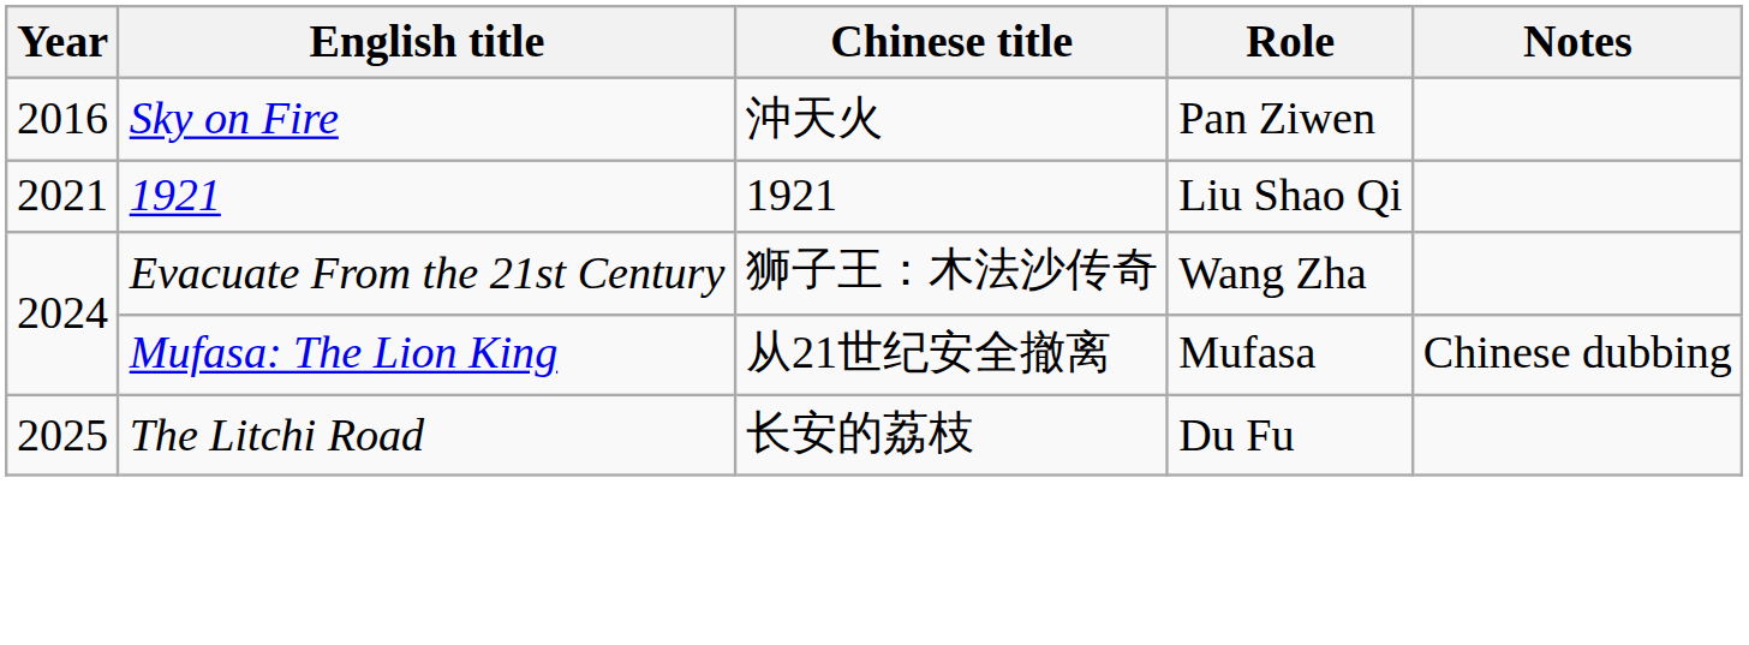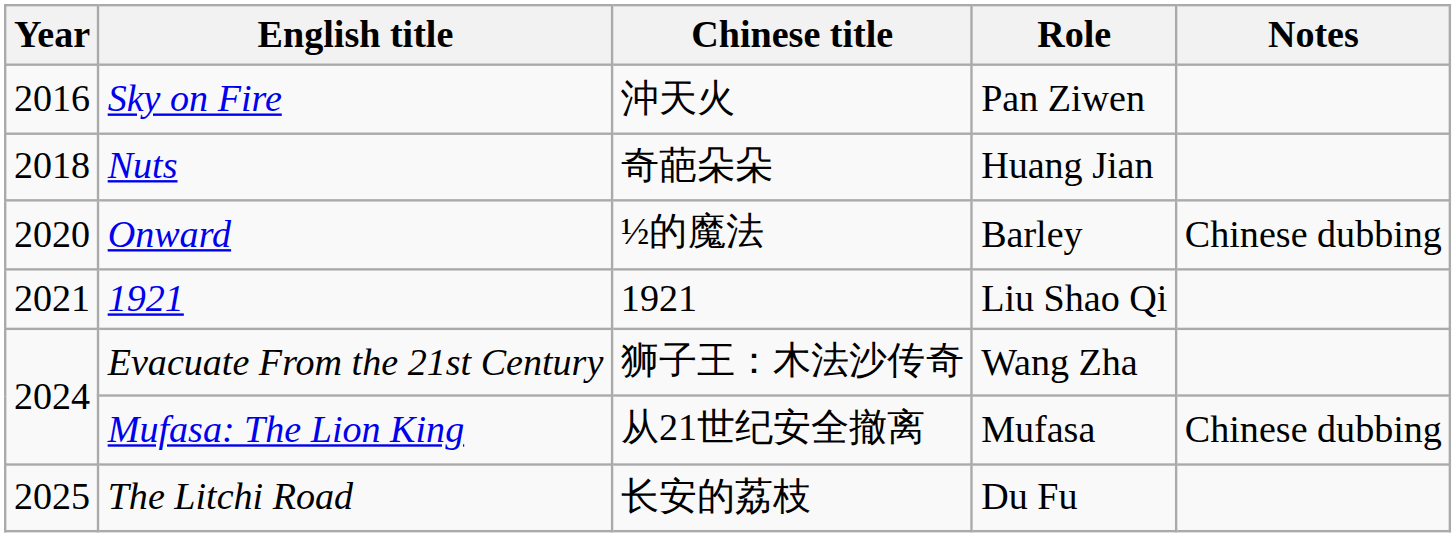+ row: 2018 | Nuts | 奇葩朵朵 | Huang Jian
+ row: 2020 | Onward | ½的魔法 | Barley | Chinese dubbing
